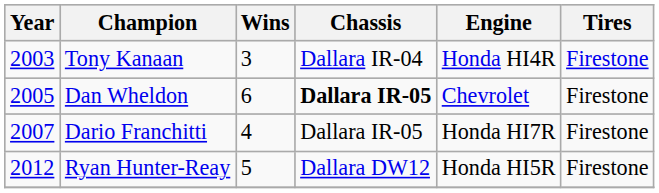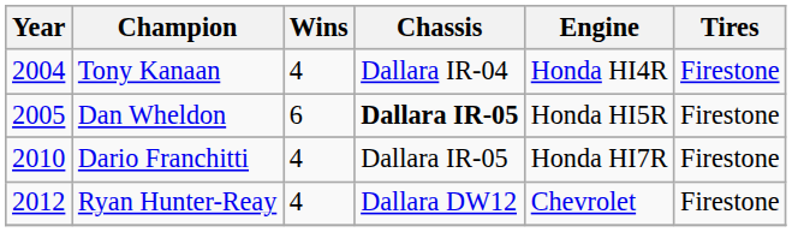Tony Kanaan | Year: 2003 -> 2004
Tony Kanaan | Wins: 3 -> 4
Dan Wheldon | Engine: Chevrolet -> Honda HI5R
Dario Franchitti | Year: 2007 -> 2010
Ryan Hunter-Reay | Wins: 5 -> 4
Ryan Hunter-Reay | Engine: Honda HI5R -> Chevrolet
